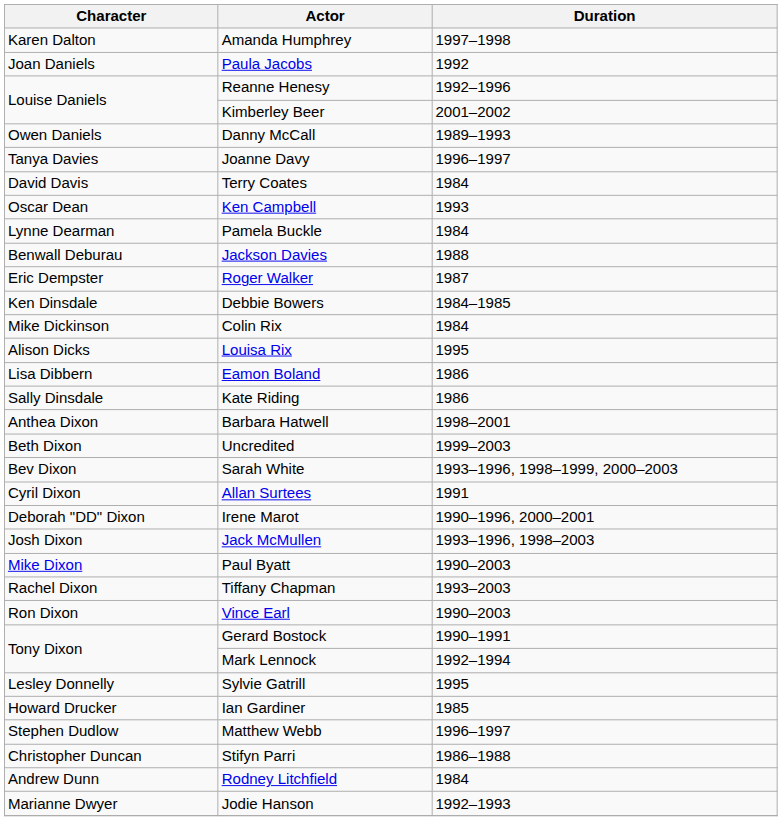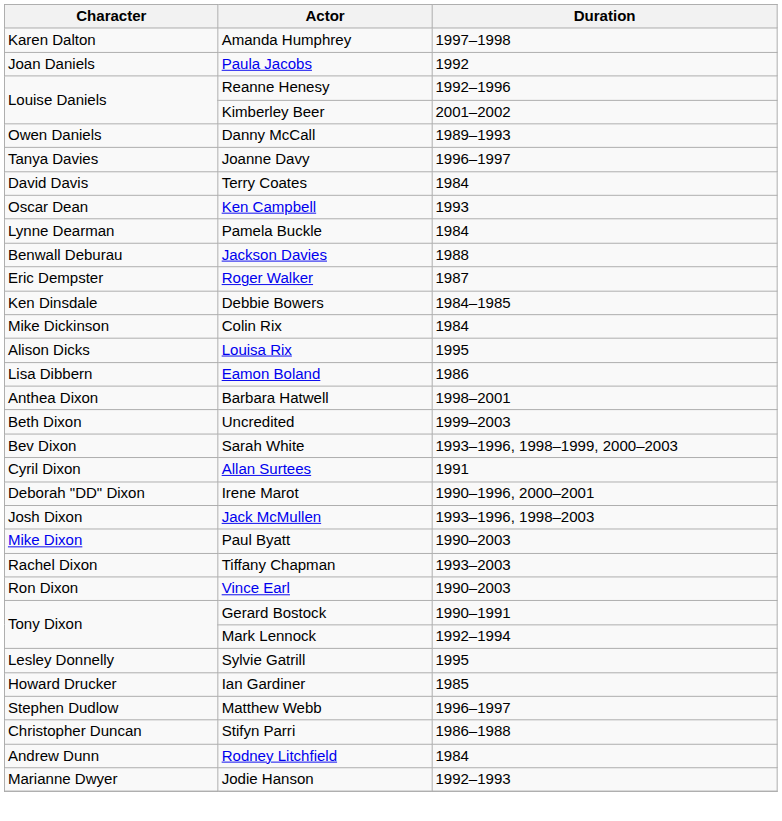- row: Sally Dinsdale | Kate Riding | 1986
